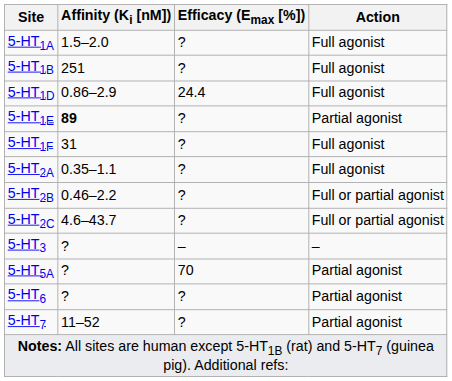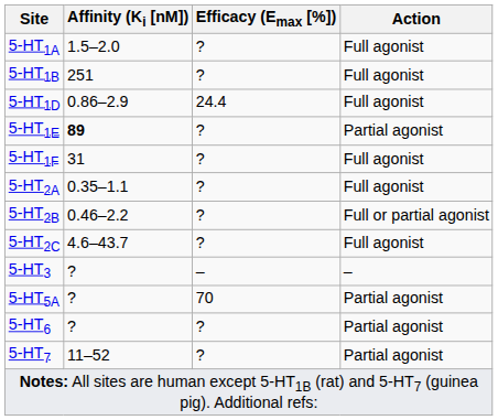5-HT2C | Action: Full or partial agonist -> Full agonist
